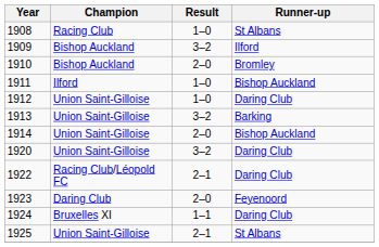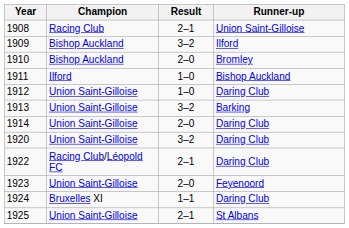1908 | Result: 1–0 -> 2–1
1908 | Runner-up: St Albans -> Union Saint-Gilloise
1914 | Runner-up: Bishop Auckland -> Daring Club
1923 | Champion: Daring Club -> Union Saint-Gilloise
